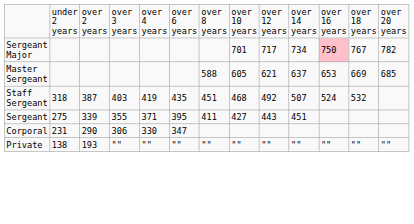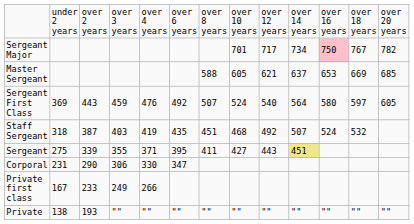+ row: Sergeant First Class | 369 | 443 | 459 | 476 | 492 | 507 | 524 | 540 | 564 | 580 | 597 | 605
Sergeant | column 10: no background -> khaki background
+ row: Private first class | 167 | 233 | 249 | 266
